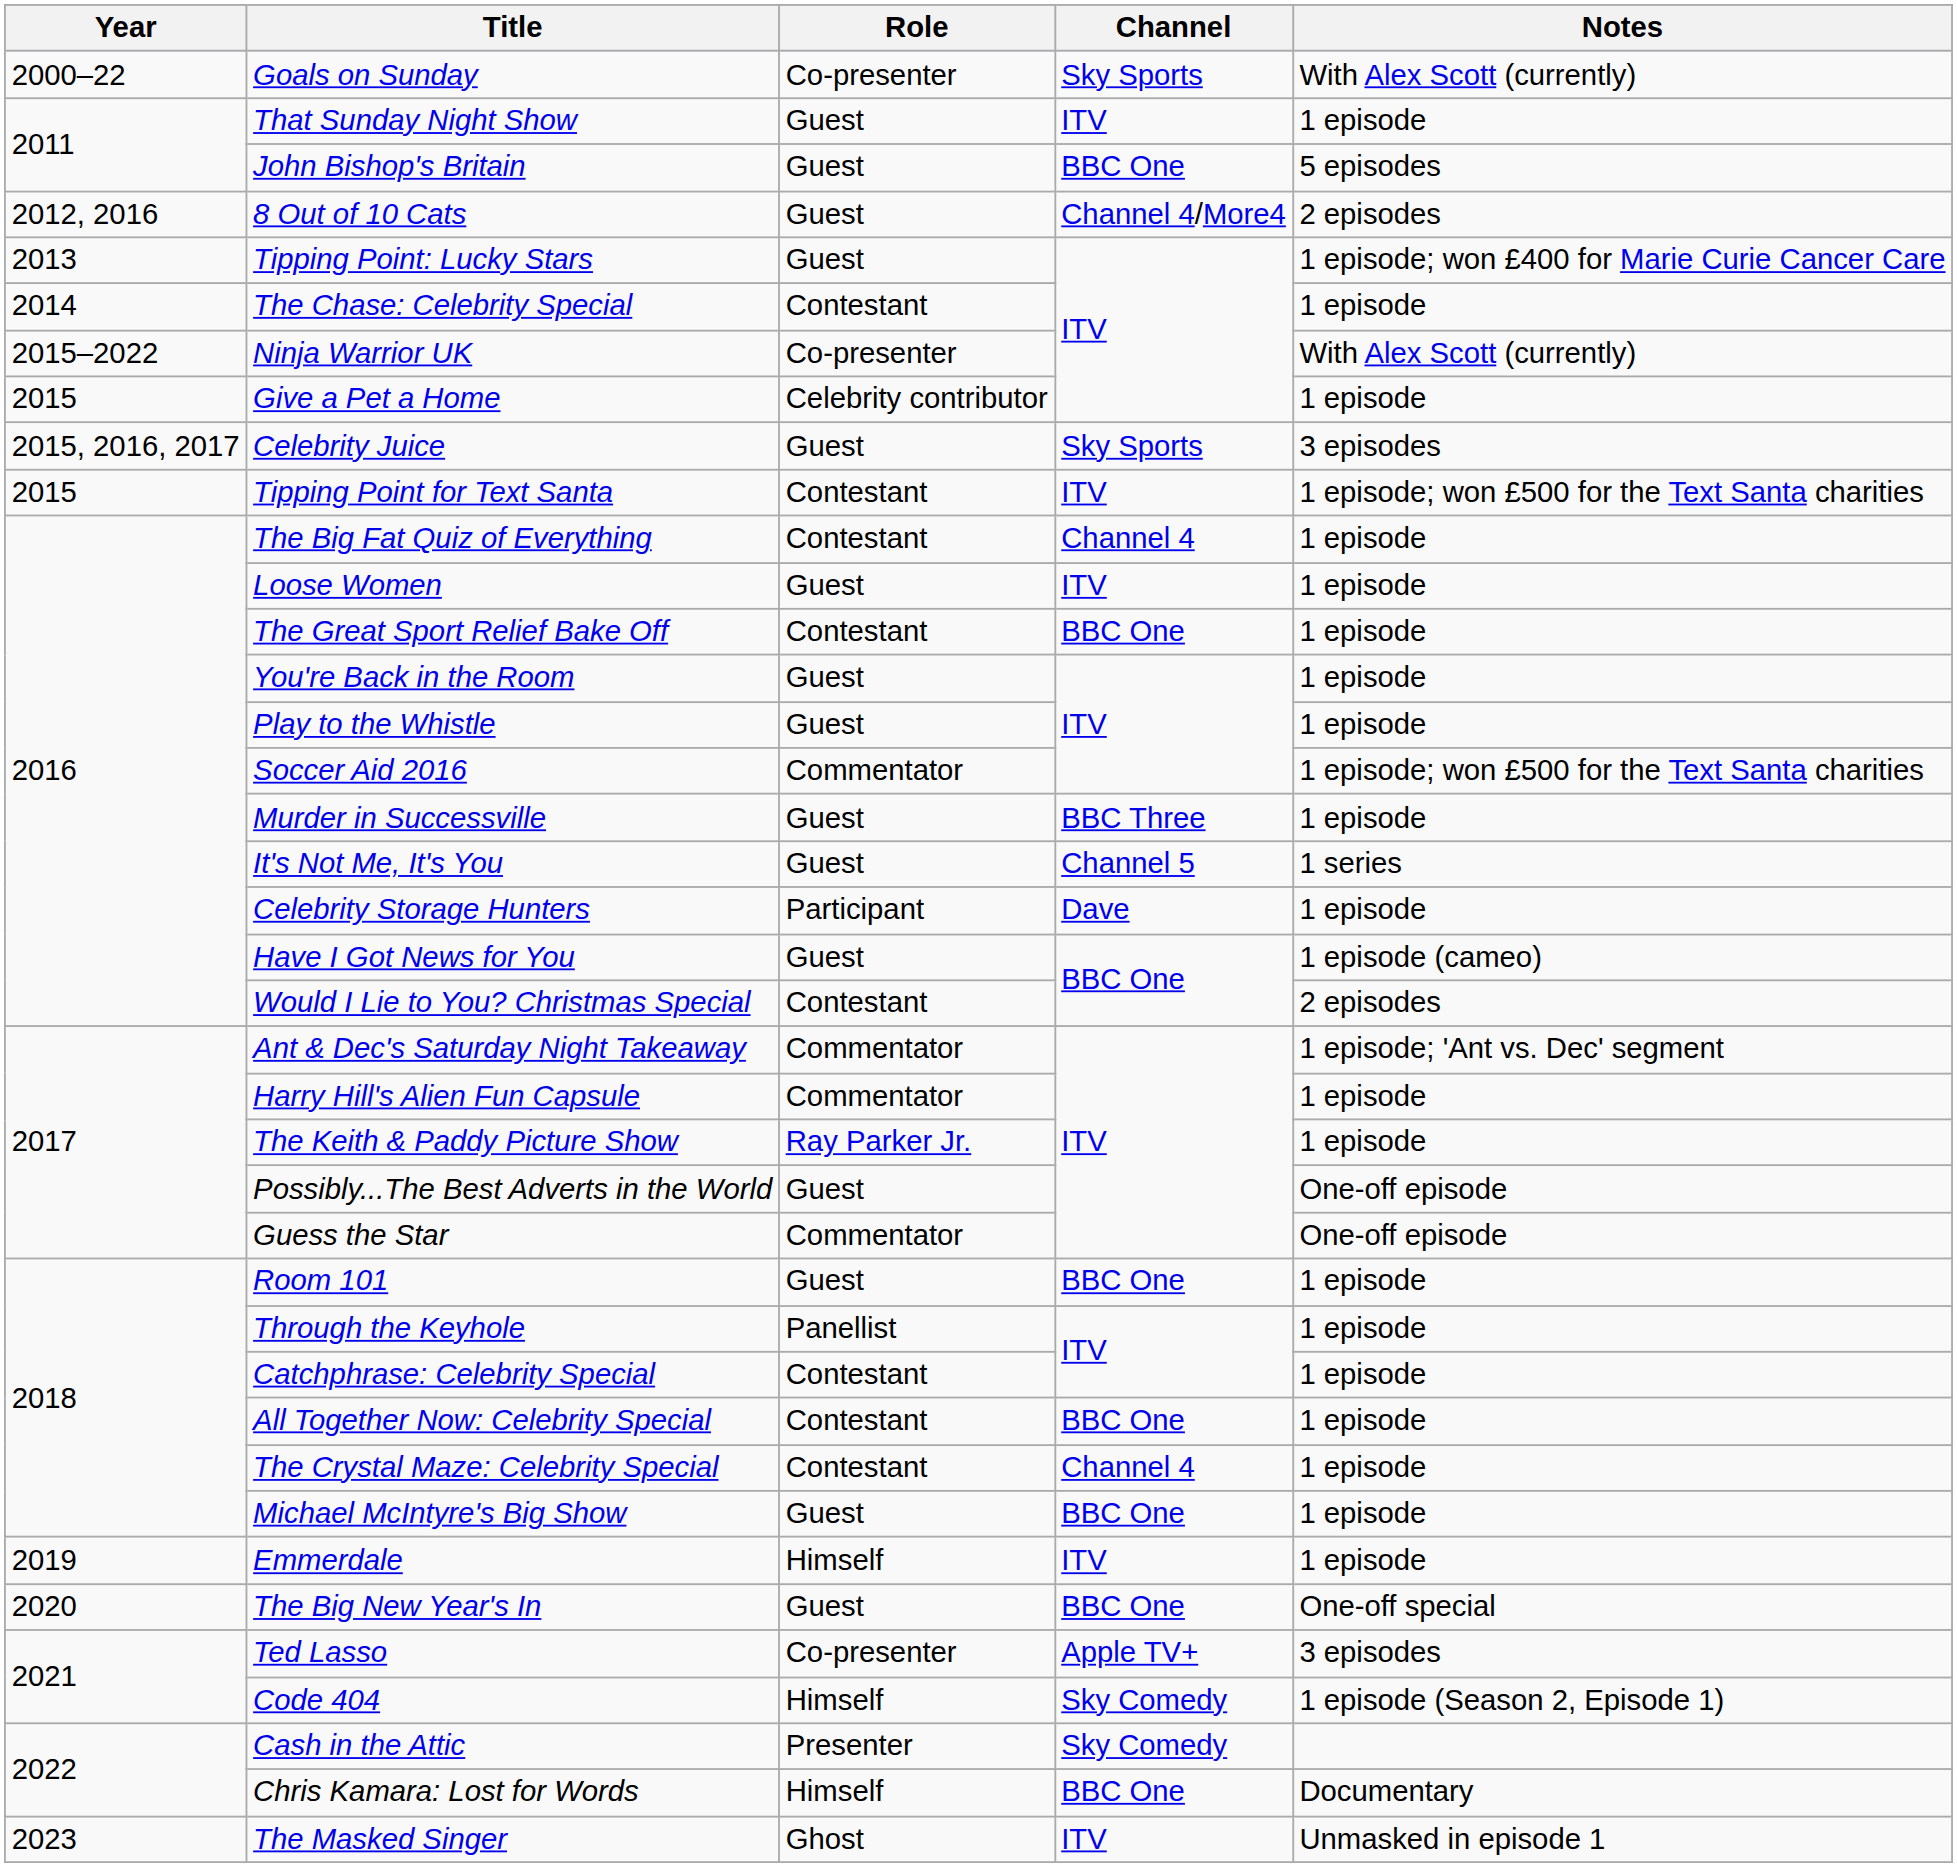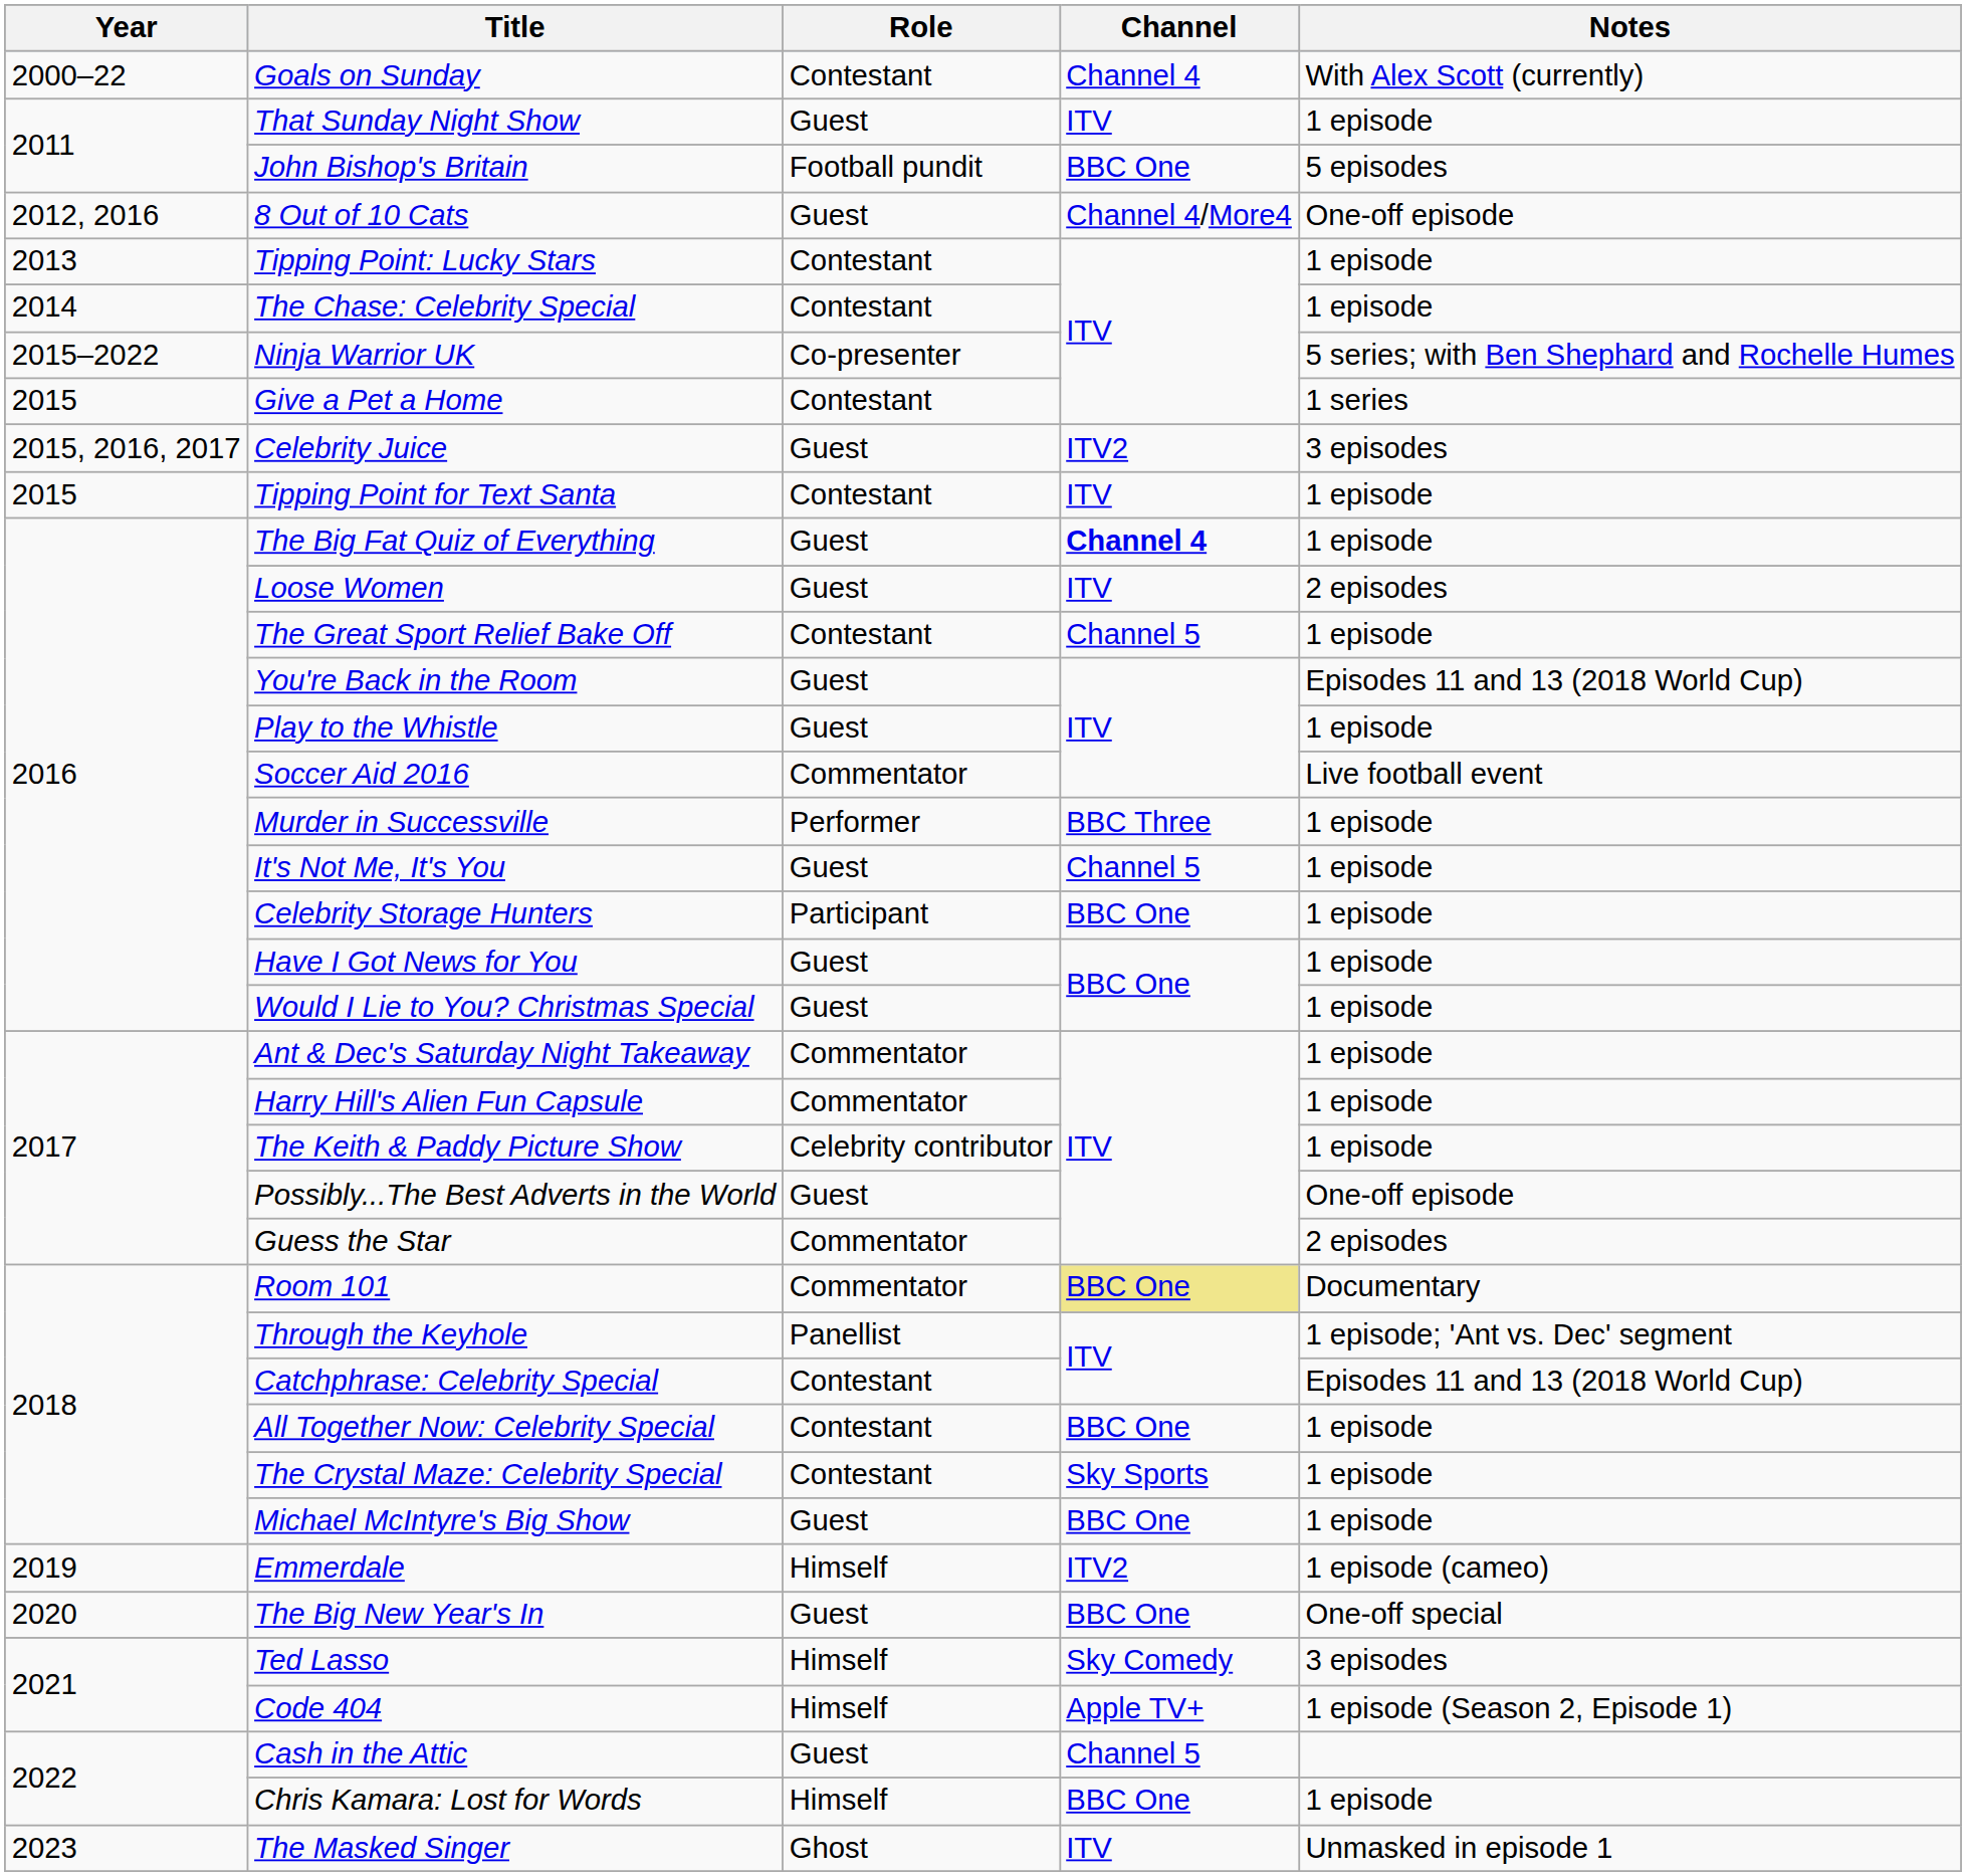Goals on Sunday | Role: Co-presenter -> Contestant
Goals on Sunday | Channel: Sky Sports -> Channel 4
John Bishop's Britain | Role: Guest -> Football pundit
8 Out of 10 Cats | Notes: 2 episodes -> One-off episode
Tipping Point: Lucky Stars | Role: Guest -> Contestant
Tipping Point: Lucky Stars | Notes: 1 episode; won £400 for Marie Curie Cancer Care -> 1 episode
Ninja Warrior UK | Notes: With Alex Scott (currently) -> 5 series; with Ben Shephard and Rochelle Humes
Give a Pet a Home | Role: Celebrity contributor -> Contestant
Give a Pet a Home | Notes: 1 episode -> 1 series
Celebrity Juice | Channel: Sky Sports -> ITV2
Tipping Point for Text Santa | Notes: 1 episode; won £500 for the Text Santa charities -> 1 episode
The Big Fat Quiz of Everything | Role: Contestant -> Guest
The Big Fat Quiz of Everything | Channel: normal -> bold
Loose Women | Notes: 1 episode -> 2 episodes
The Great Sport Relief Bake Off | Channel: BBC One -> Channel 5
You're Back in the Room | Notes: 1 episode -> Episodes 11 and 13 (2018 World Cup)
Soccer Aid 2016 | Notes: 1 episode; won £500 for the Text Santa charities -> Live football event
Murder in Successville | Role: Guest -> Performer
It's Not Me, It's You | Notes: 1 series -> 1 episode
Celebrity Storage Hunters | Channel: Dave -> BBC One
Have I Got News for You | Notes: 1 episode (cameo) -> 1 episode
Would I Lie to You? Christmas Special | Role: Contestant -> Guest
Would I Lie to You? Christmas Special | Notes: 2 episodes -> 1 episode
Ant & Dec's Saturday Night Takeaway | Notes: 1 episode; 'Ant vs. Dec' segment -> 1 episode
The Keith & Paddy Picture Show | Role: Ray Parker Jr. -> Celebrity contributor
Guess the Star | Notes: One-off episode -> 2 episodes
Room 101 | Role: Guest -> Commentator
Room 101 | Channel: no background -> khaki background
Room 101 | Notes: 1 episode -> Documentary
Through the Keyhole | Notes: 1 episode -> 1 episode; 'Ant vs. Dec' segment
Catchphrase: Celebrity Special | Notes: 1 episode -> Episodes 11 and 13 (2018 World Cup)
The Crystal Maze: Celebrity Special | Channel: Channel 4 -> Sky Sports
Emmerdale | Channel: ITV -> ITV2
Emmerdale | Notes: 1 episode -> 1 episode (cameo)
Ted Lasso | Role: Co-presenter -> Himself
Ted Lasso | Channel: Apple TV+ -> Sky Comedy
Code 404 | Channel: Sky Comedy -> Apple TV+
Cash in the Attic | Role: Presenter -> Guest
Cash in the Attic | Channel: Sky Comedy -> Channel 5
Chris Kamara: Lost for Words | Notes: Documentary -> 1 episode
